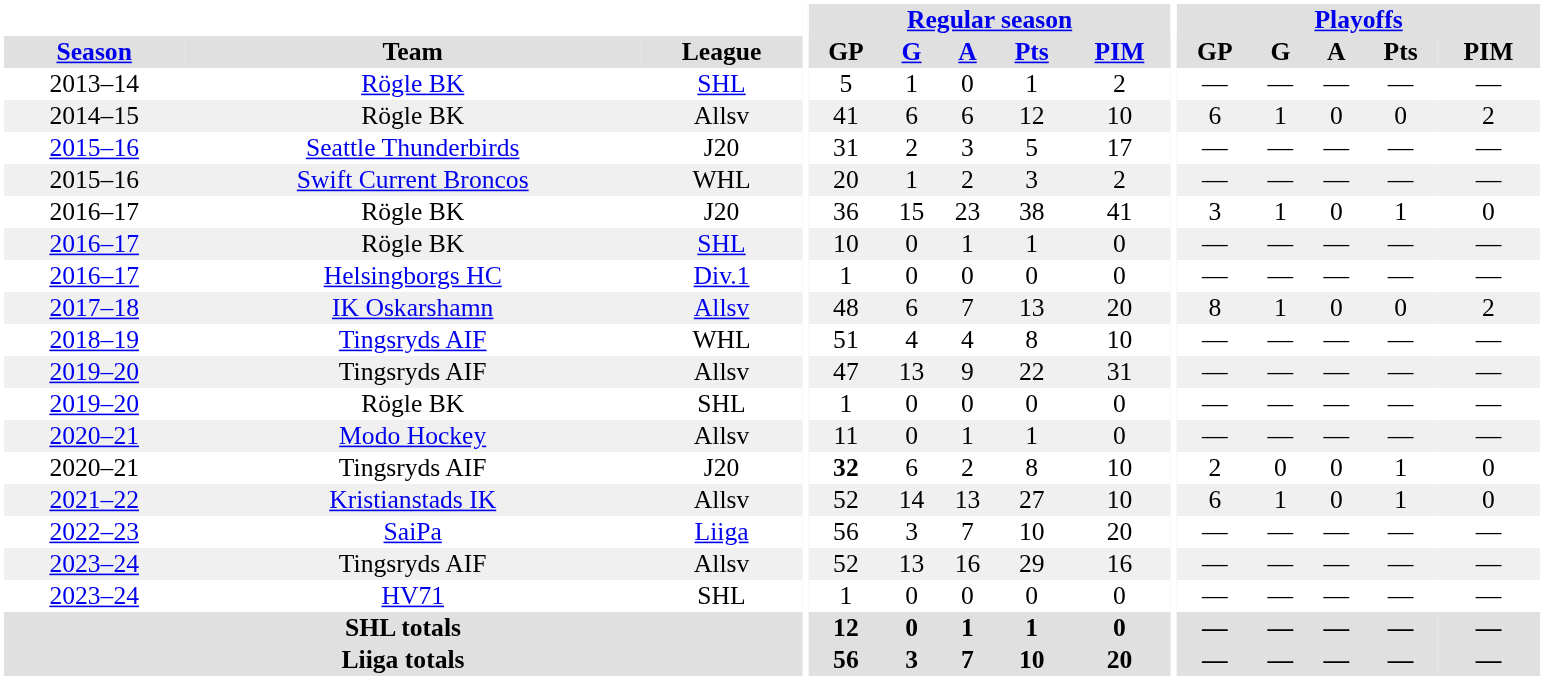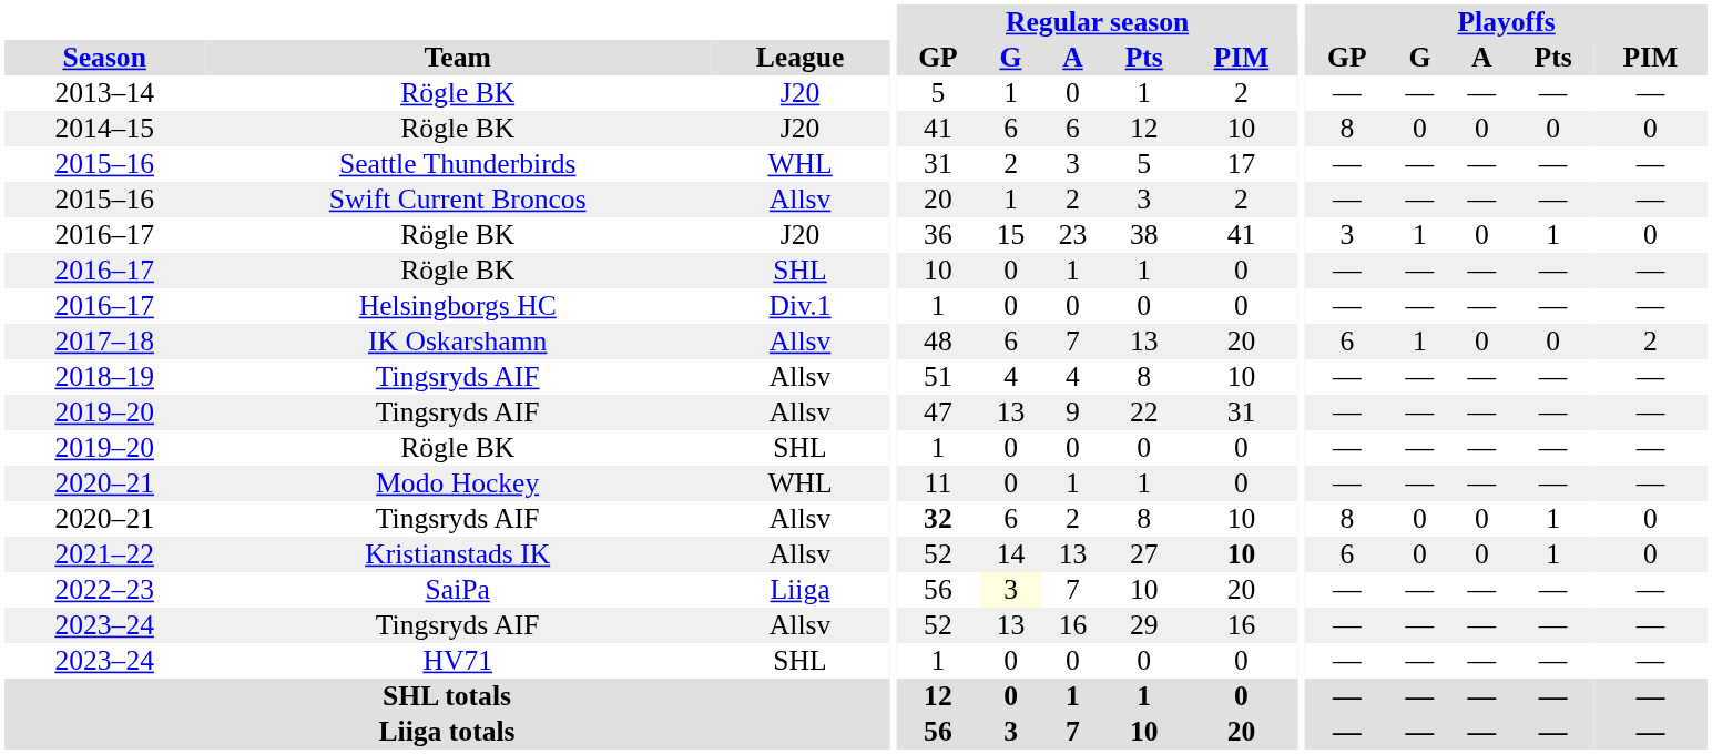2013–14 | League: SHL -> J20
2014–15 | League: Allsv -> J20
2014–15 | Playoffs / GP: 6 -> 8
2014–15 | Playoffs / G: 1 -> 0
2014–15 | Playoffs / PIM: 2 -> 0
2015–16 / Seattle Thunderbirds | League: J20 -> WHL
2015–16 / Swift Current Broncos | League: WHL -> Allsv
2017–18 | Playoffs / GP: 8 -> 6
2018–19 | League: WHL -> Allsv
2020–21 / Modo Hockey | League: Allsv -> WHL
2020–21 / Tingsryds AIF | League: J20 -> Allsv
2020–21 / Tingsryds AIF | Playoffs / GP: 2 -> 8
2021–22 | Regular season / PIM: normal -> bold
2021–22 | Playoffs / G: 1 -> 0
2022–23 | Regular season / G: no background -> lightyellow background
